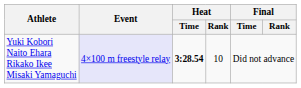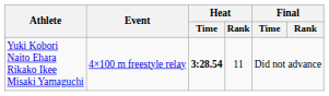Yuki Kobori Naito Ehara Rikako Ikee Misaki Yamaguchi | Event: lavender background -> no background
Yuki Kobori Naito Ehara Rikako Ikee Misaki Yamaguchi | Heat / Rank: 10 -> 11
